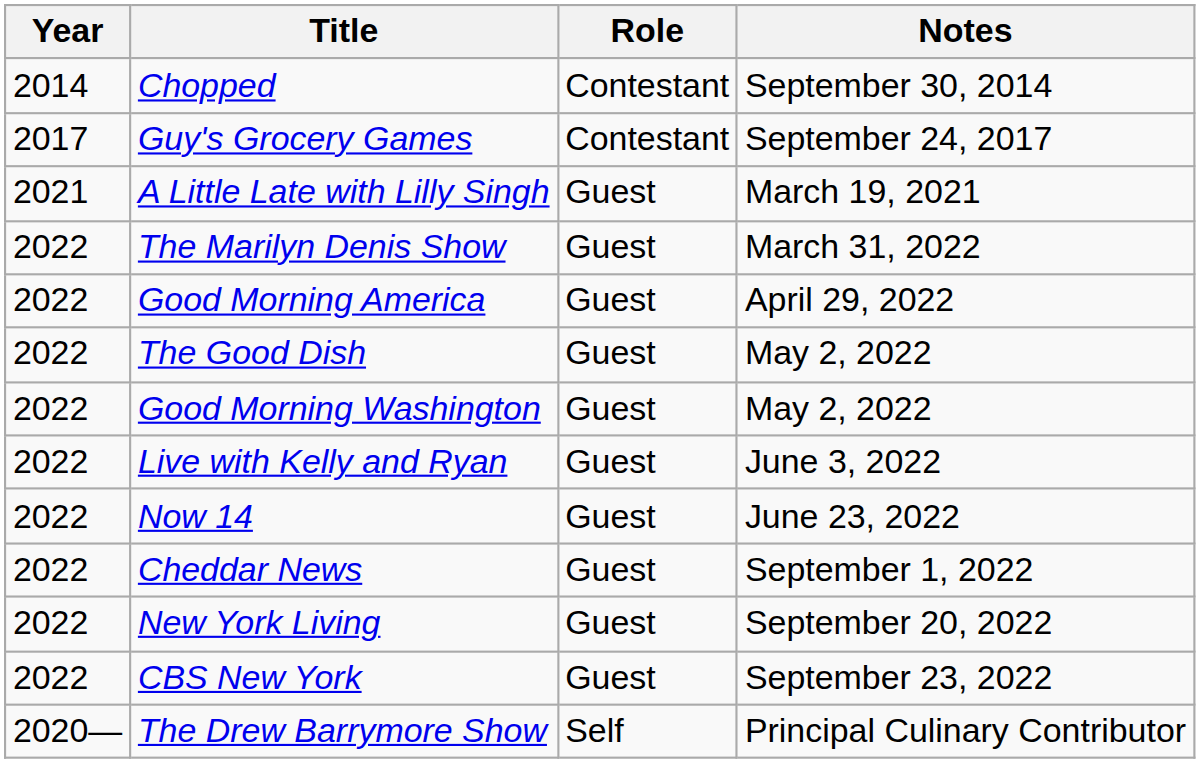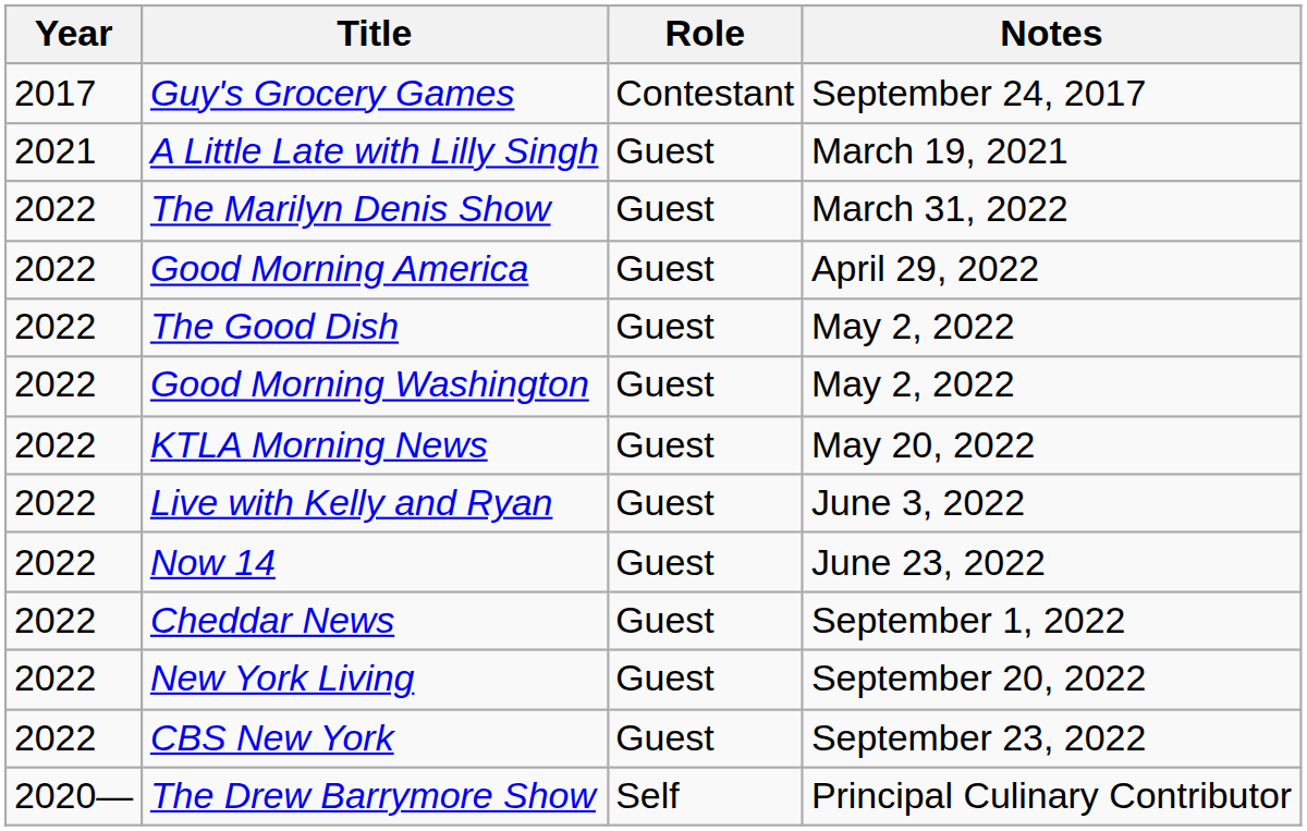- row: 2014 | Chopped | Contestant | September 30, 2014
+ row: 2022 | KTLA Morning News | Guest | May 20, 2022
